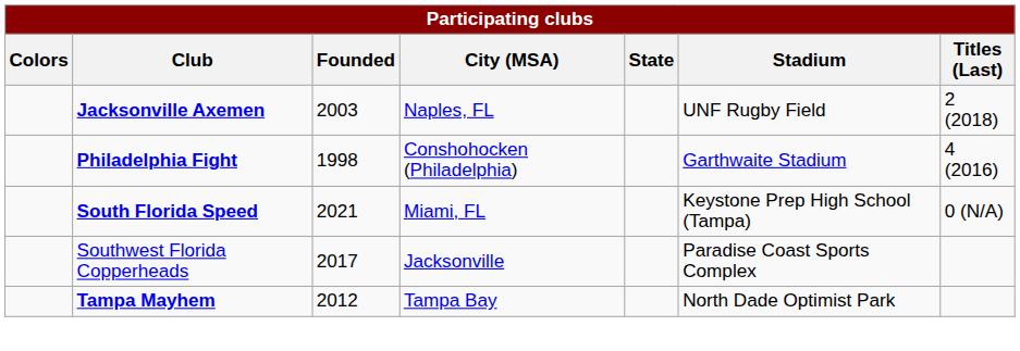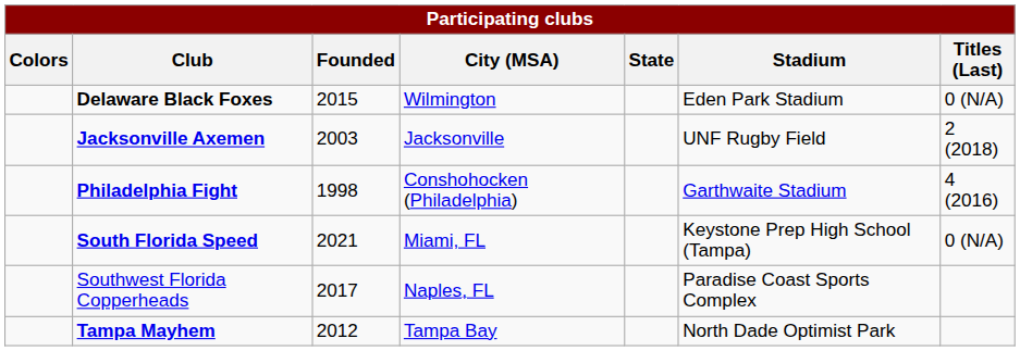+ row: Delaware Black Foxes | 2015 | Wilmington | Eden Park Stadium | 0 (N/A)
Jacksonville Axemen | City (MSA): Naples, FL -> Jacksonville
Southwest Florida Copperheads | City (MSA): Jacksonville -> Naples, FL
